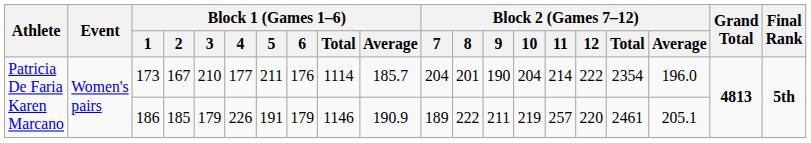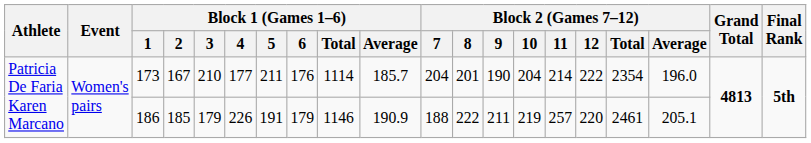186 | Block 2 (Games 7–12) / 7: 189 -> 188
